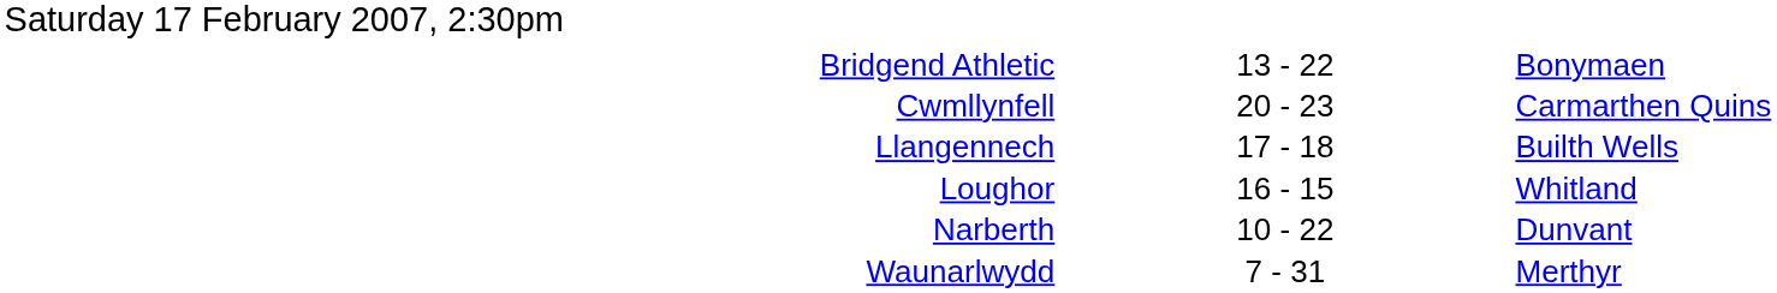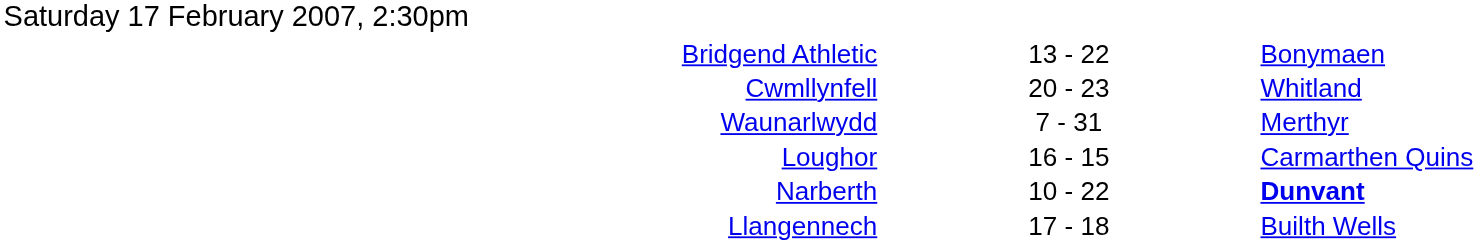Cwmllynfell | column 3: Carmarthen Quins -> Whitland
rows swapped: Llangennech <-> Waunarlwydd
Loughor | column 3: Whitland -> Carmarthen Quins
Narberth | column 3: normal -> bold
